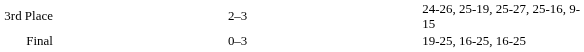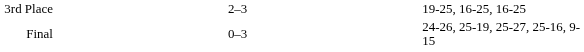3rd Place | column 5: 24-26, 25-19, 25-27, 25-16, 9-15 -> 19-25, 16-25, 16-25
Final | column 5: 19-25, 16-25, 16-25 -> 24-26, 25-19, 25-27, 25-16, 9-15
